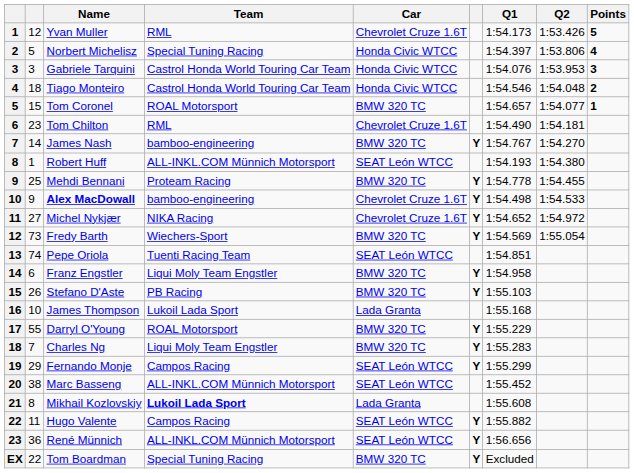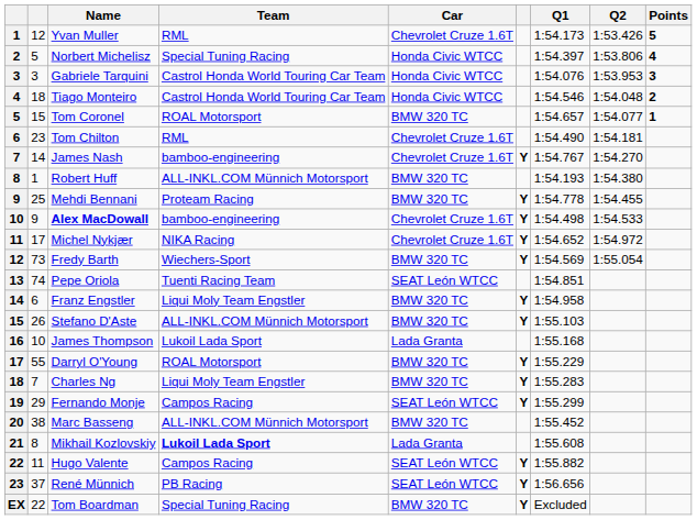James Nash | Car: BMW 320 TC -> Chevrolet Cruze 1.6T
Robert Huff | Car: SEAT León WTCC -> BMW 320 TC
Michel Nykjær | column 2: 27 -> 17
Stefano D'Aste | Team: PB Racing -> ALL-INKL.COM Münnich Motorsport
Marc Basseng | Car: SEAT León WTCC -> BMW 320 TC
René Münnich | column 2: 36 -> 37
René Münnich | Team: ALL-INKL.COM Münnich Motorsport -> PB Racing
